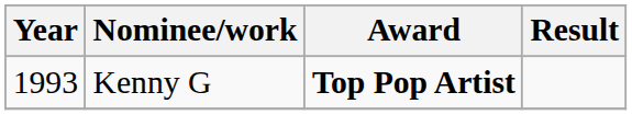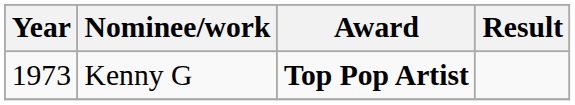Kenny G | Year: 1993 -> 1973
